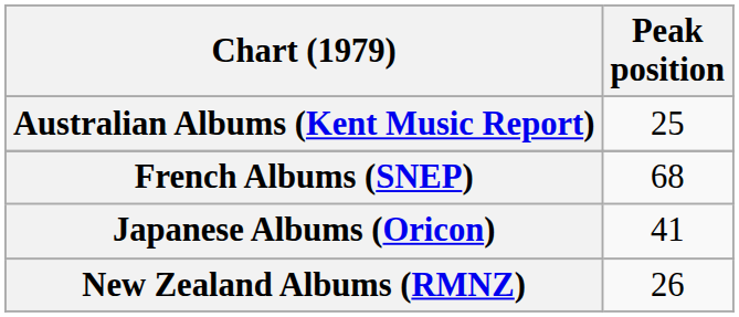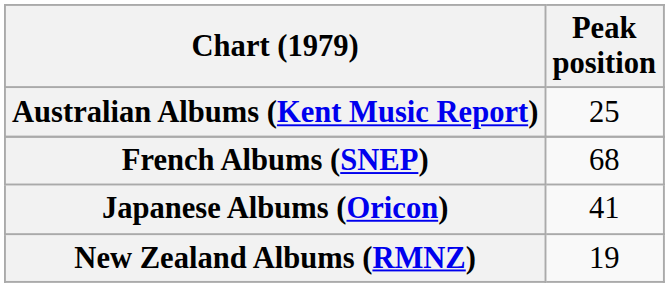New Zealand Albums (RMNZ) | Peak position: 26 -> 19
